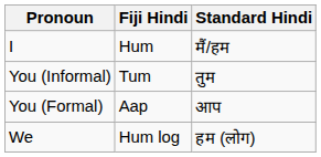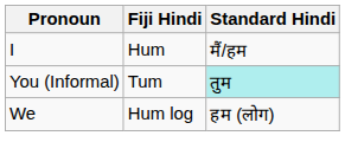You (Informal) | Standard Hindi: no background -> paleturquoise background
- row: You (Formal) | Aap | आप
